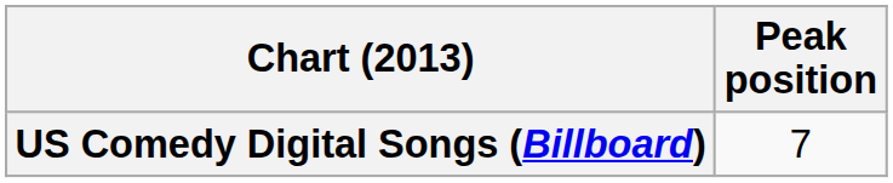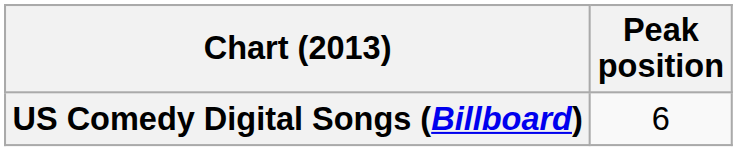US Comedy Digital Songs (Billboard) | Peak position: 7 -> 6
